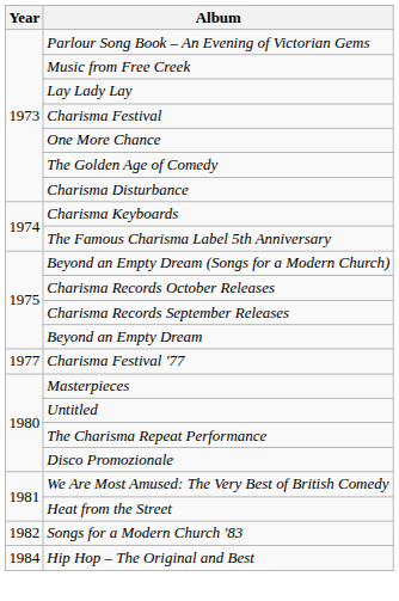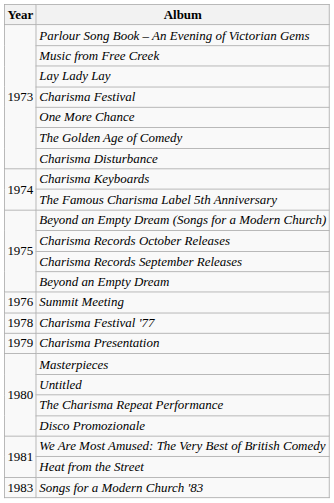+ row: 1976 | Summit Meeting
Charisma Festival '77 | Year: 1977 -> 1978
+ row: 1979 | Charisma Presentation
Songs for a Modern Church '83 | Year: 1982 -> 1983
- row: 1984 | Hip Hop – The Original and Best
